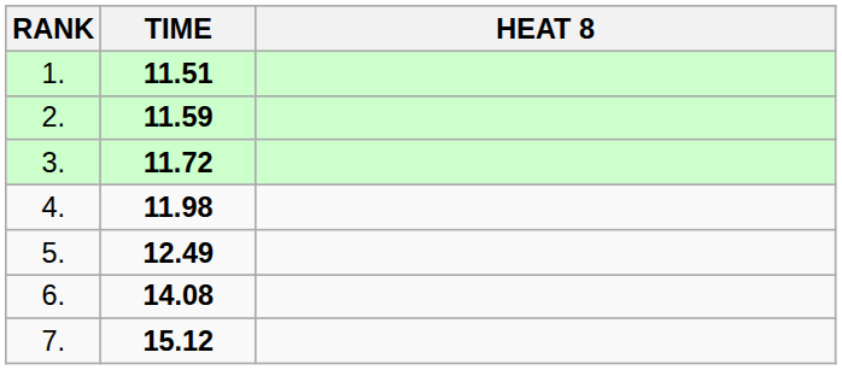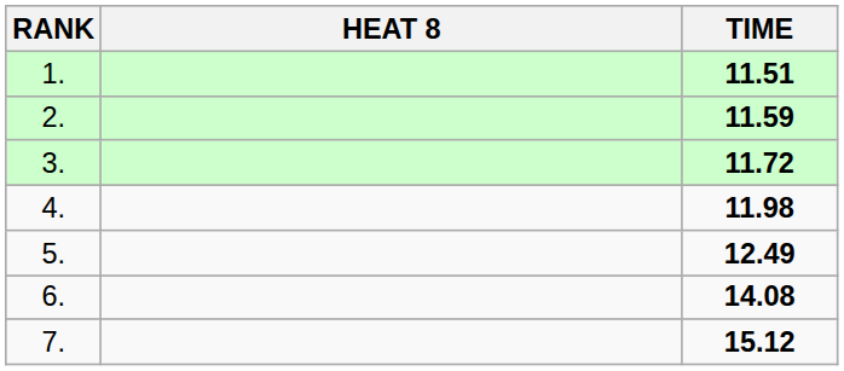columns swapped: HEAT 8 <-> TIME
